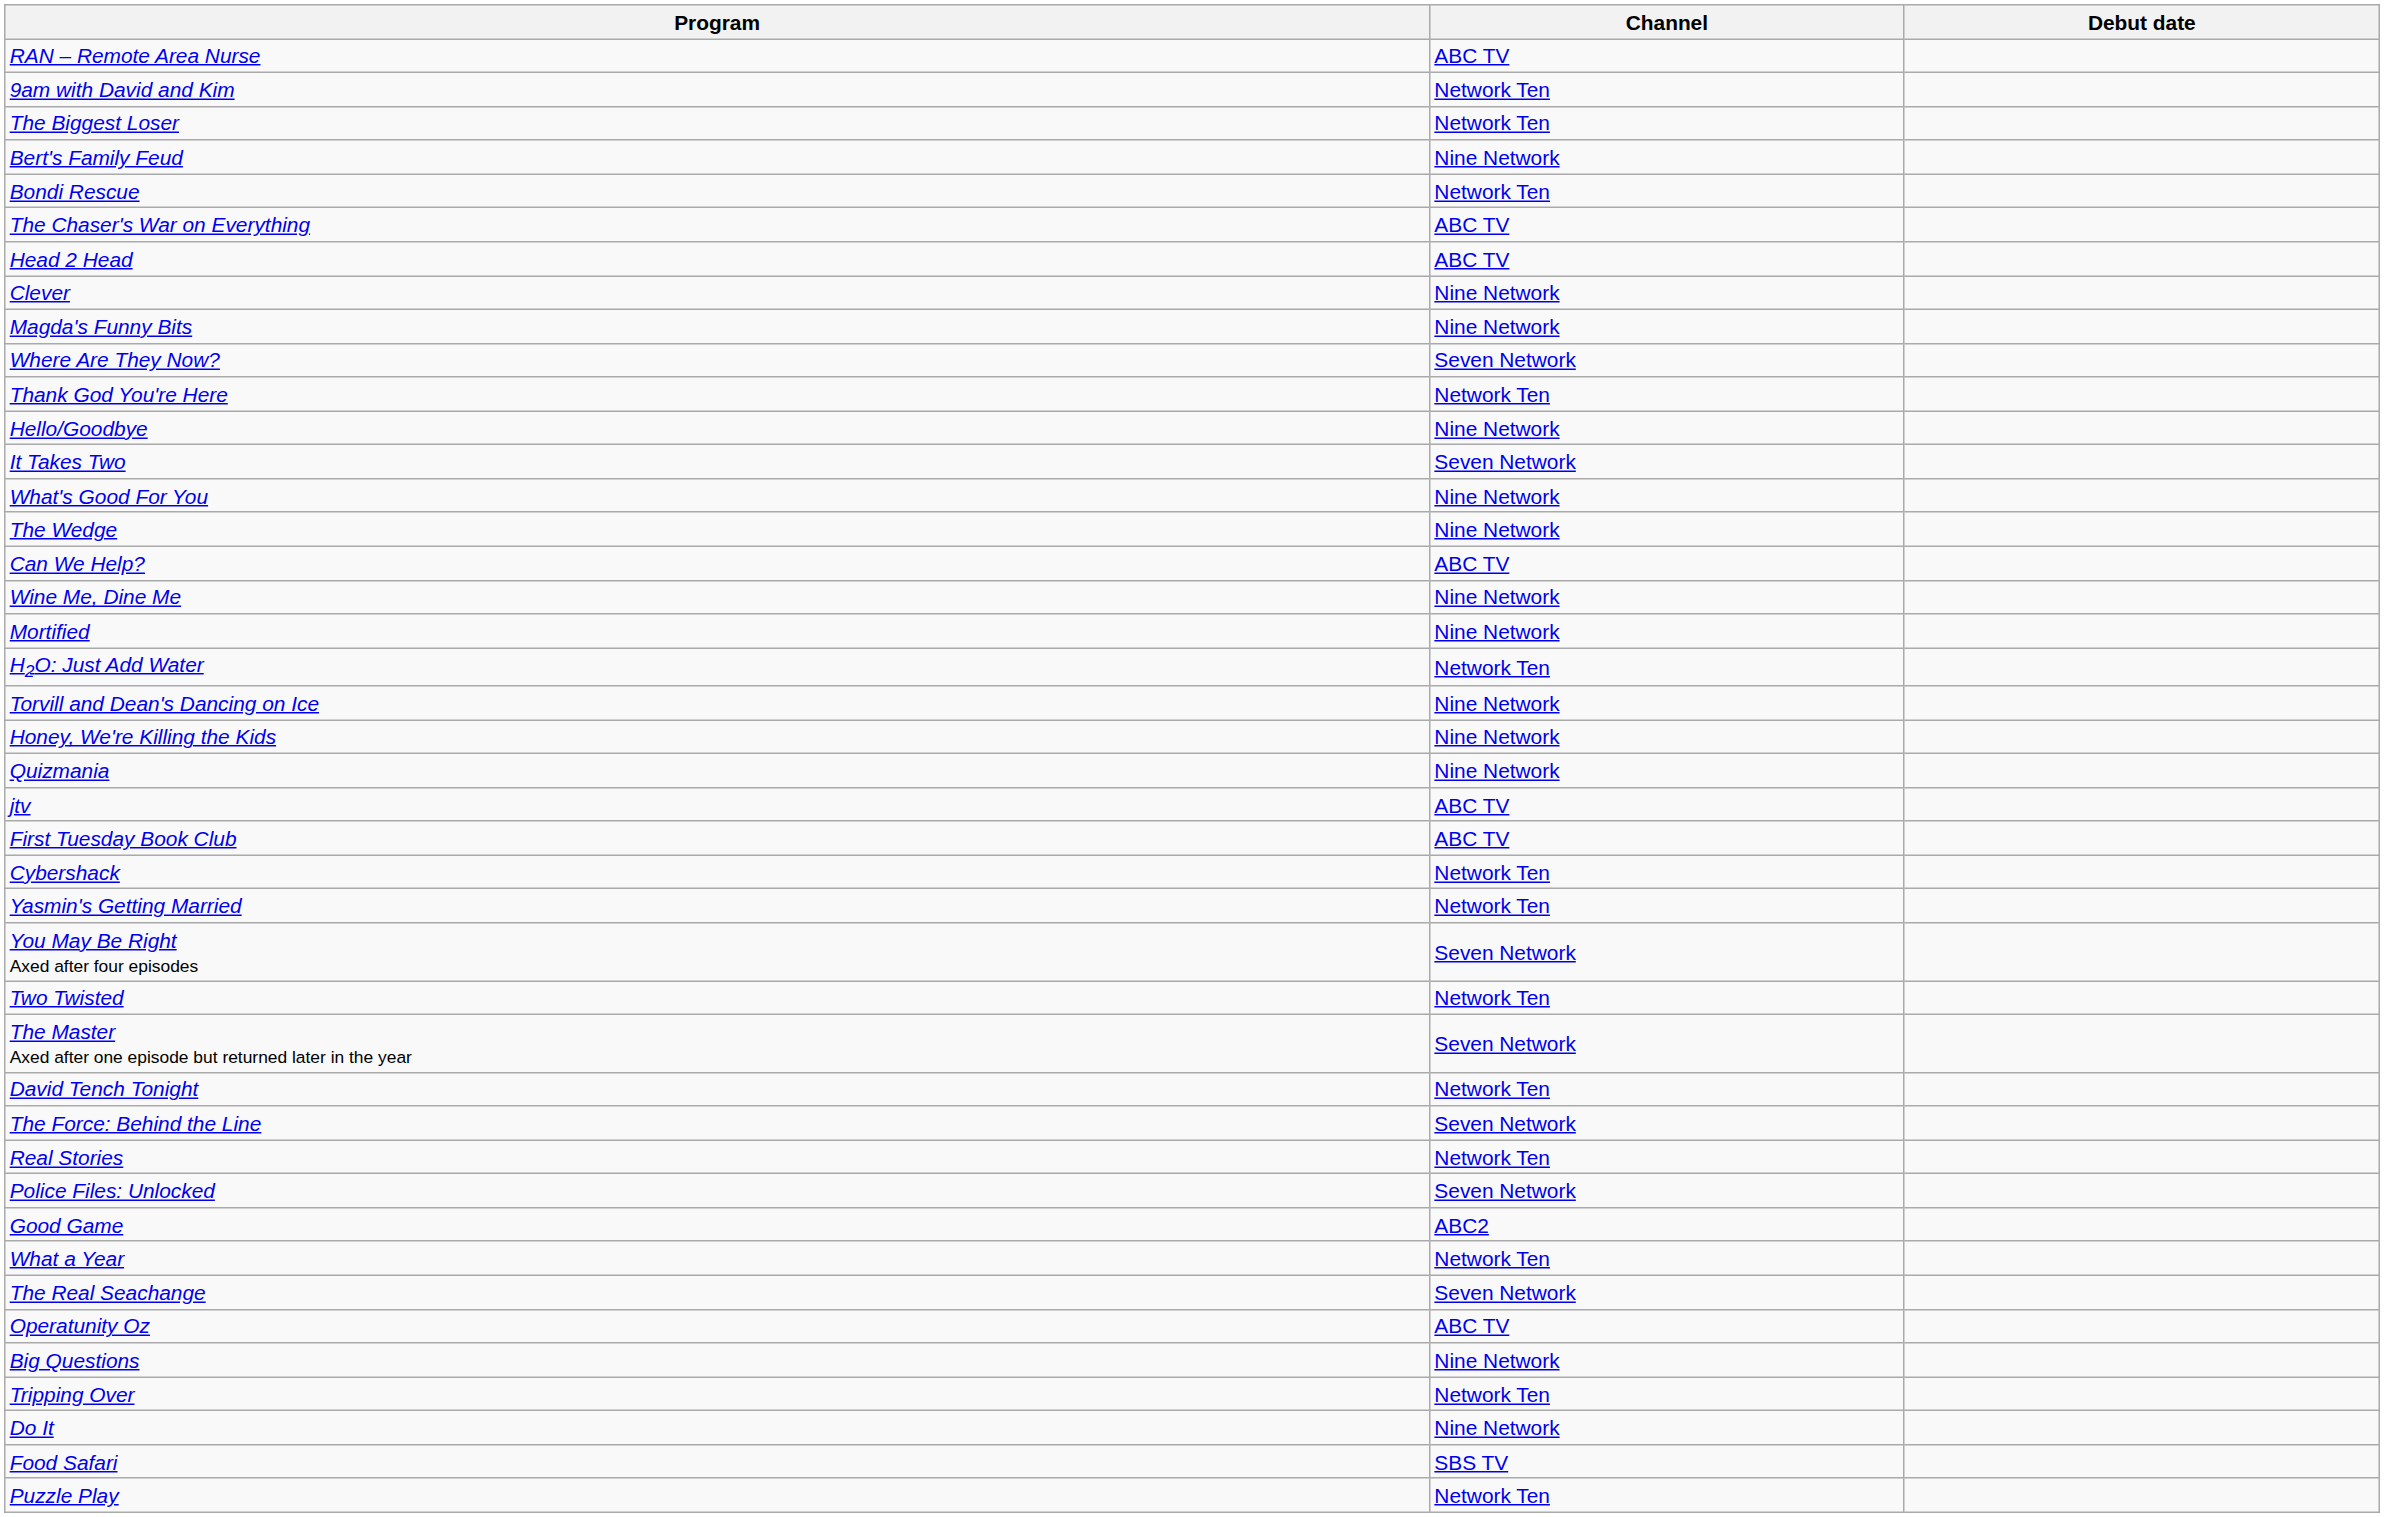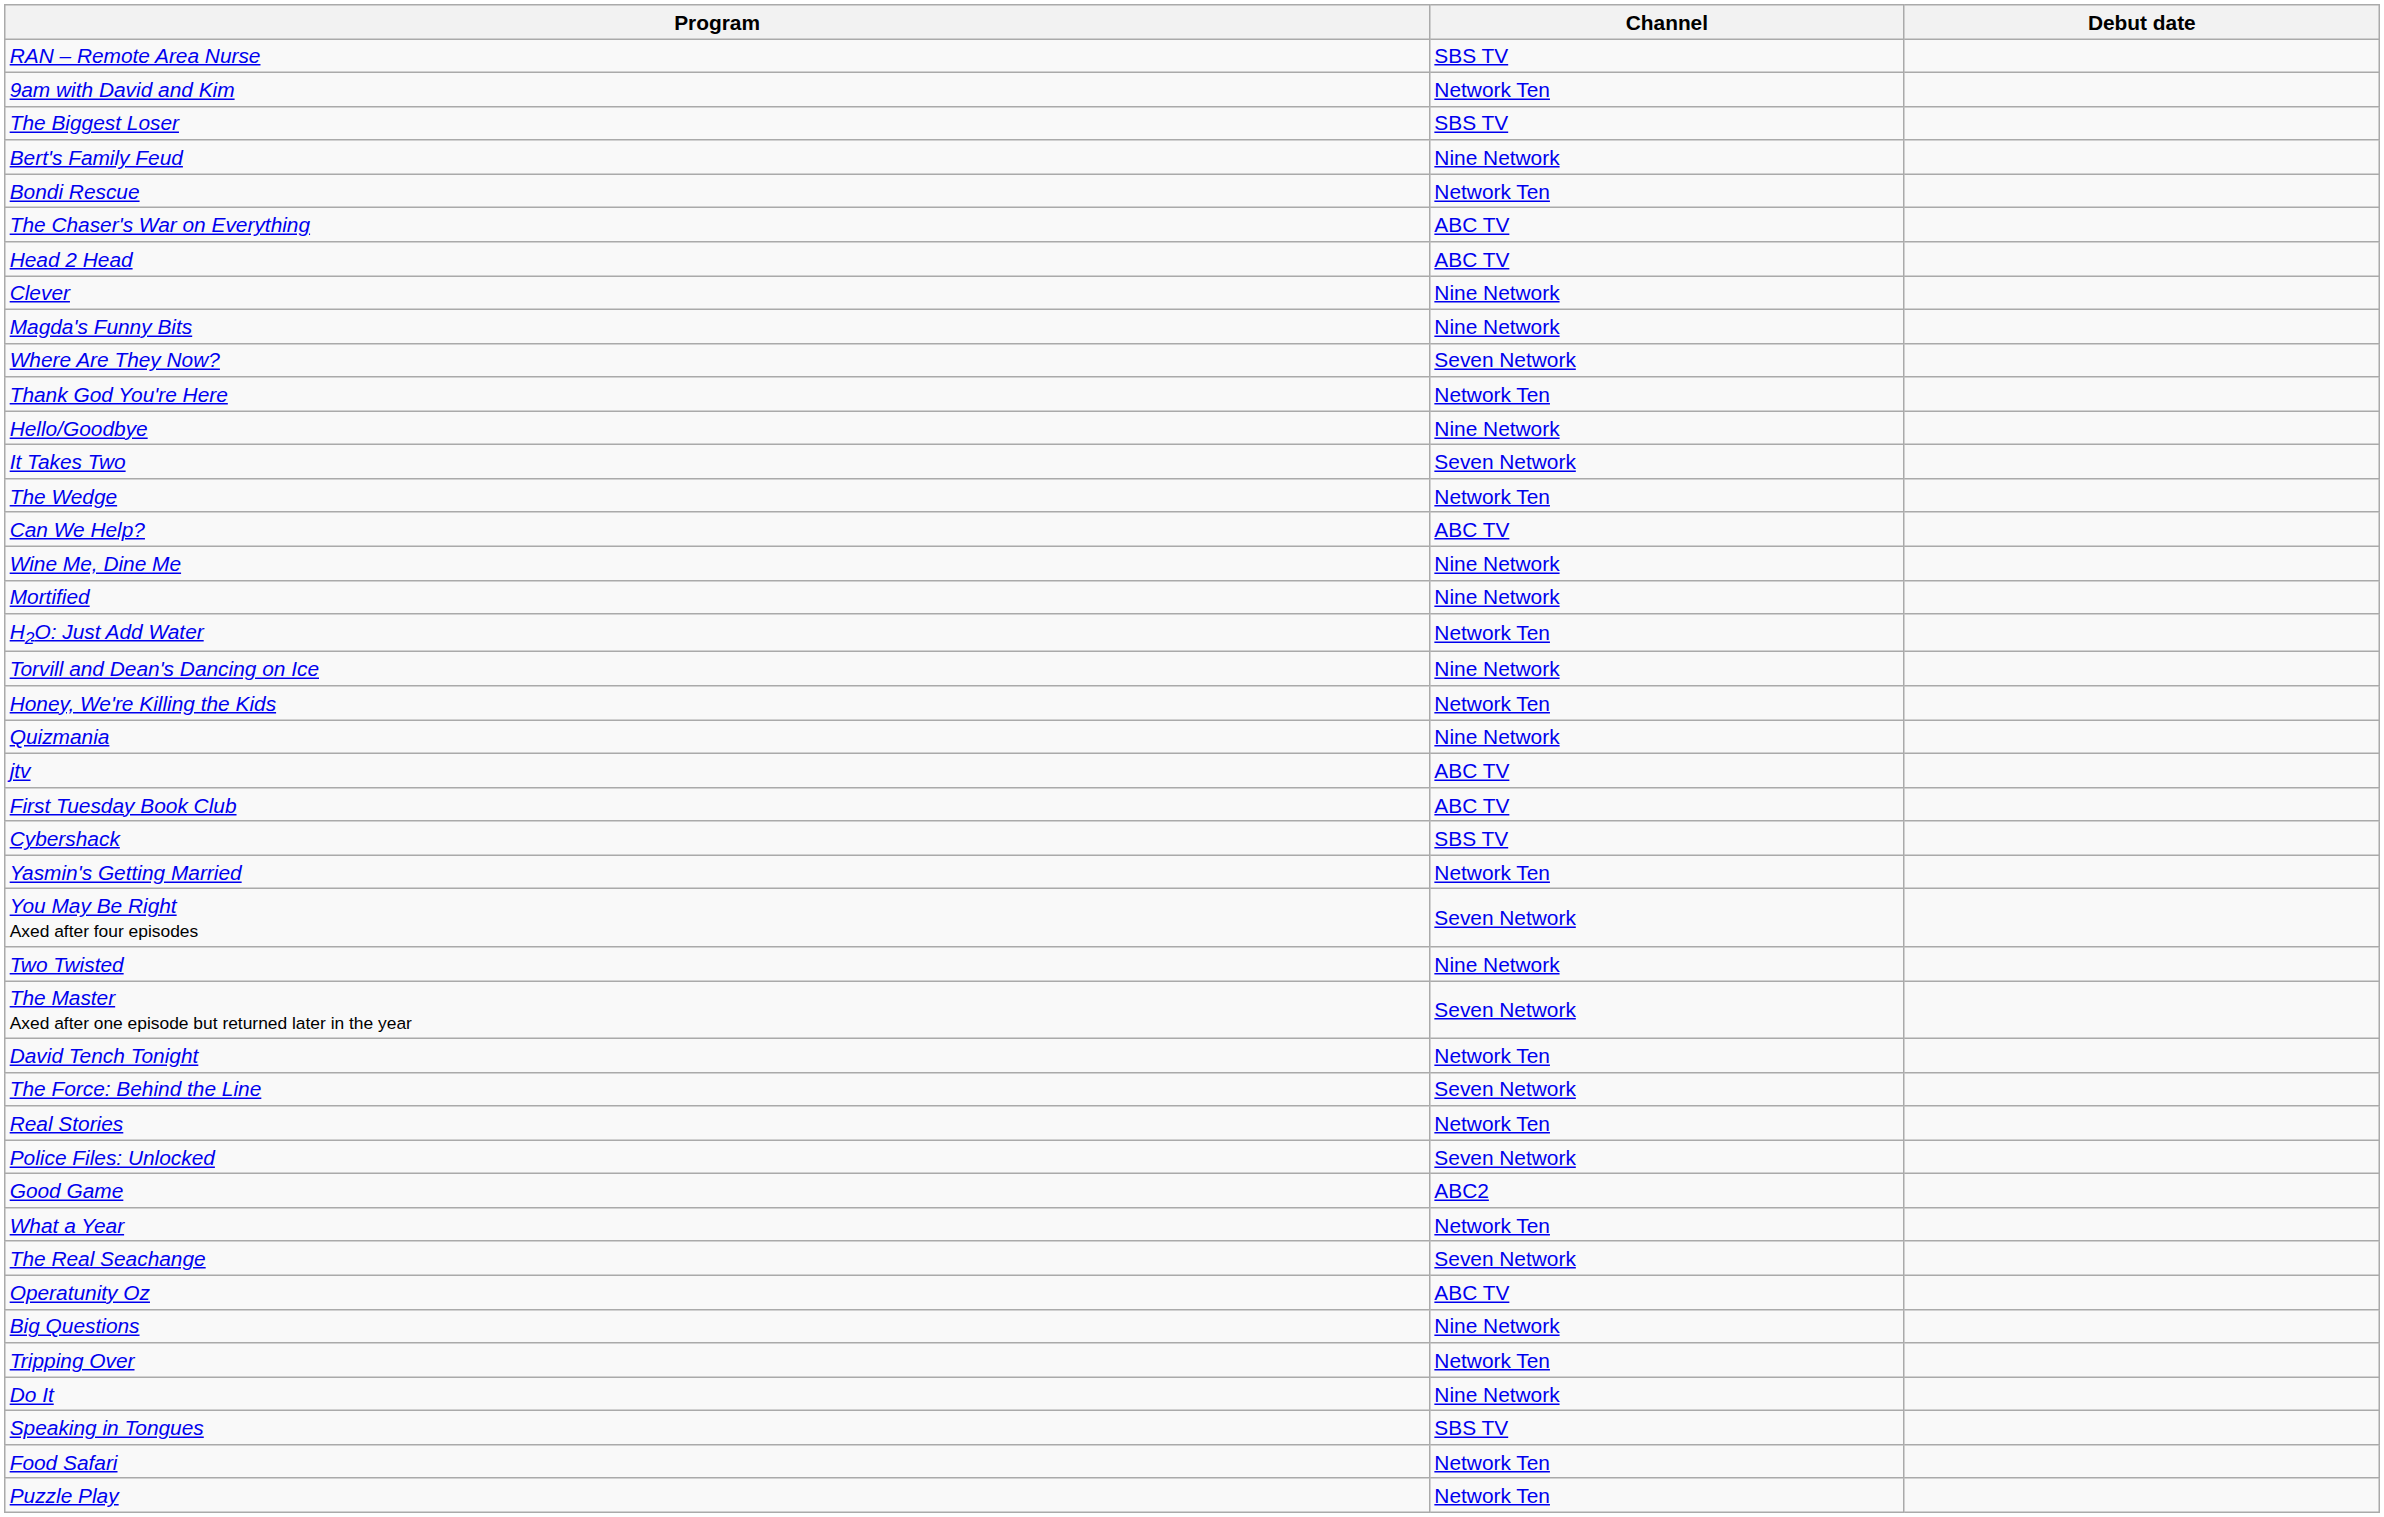RAN – Remote Area Nurse | Channel: ABC TV -> SBS TV
The Biggest Loser | Channel: Network Ten -> SBS TV
- row: What's Good For You | Nine Network
The Wedge | Channel: Nine Network -> Network Ten
Honey, We're Killing the Kids | Channel: Nine Network -> Network Ten
Cybershack | Channel: Network Ten -> SBS TV
Two Twisted | Channel: Network Ten -> Nine Network
+ row: Speaking in Tongues | SBS TV
Food Safari | Channel: SBS TV -> Network Ten
